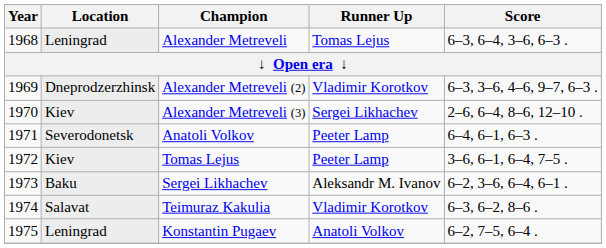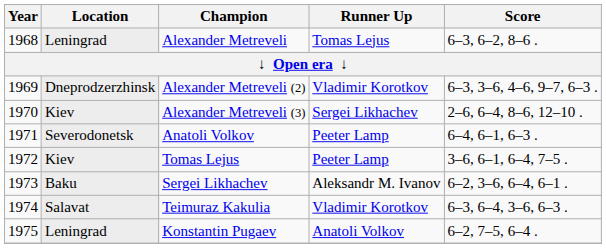Alexander Metreveli | Score: 6–3, 6–4, 3–6, 6–3 . -> 6–3, 6–2, 8–6 .
Teimuraz Kakulia | Score: 6–3, 6–2, 8–6 . -> 6–3, 6–4, 3–6, 6–3 .
